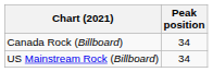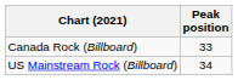Canada Rock (Billboard) | Peak position: 34 -> 33
